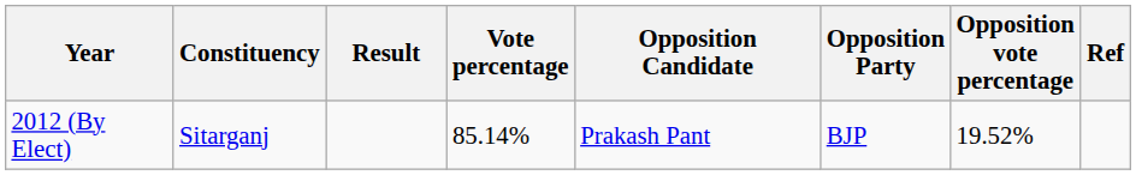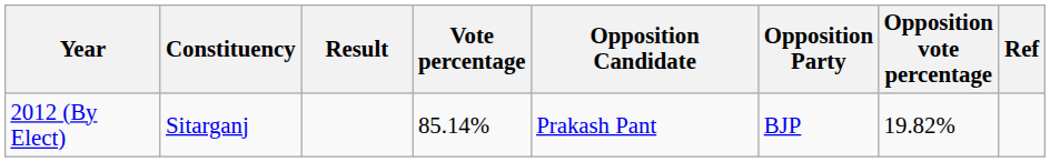2012 (By Elect) | Opposition vote percentage: 19.52% -> 19.82%
